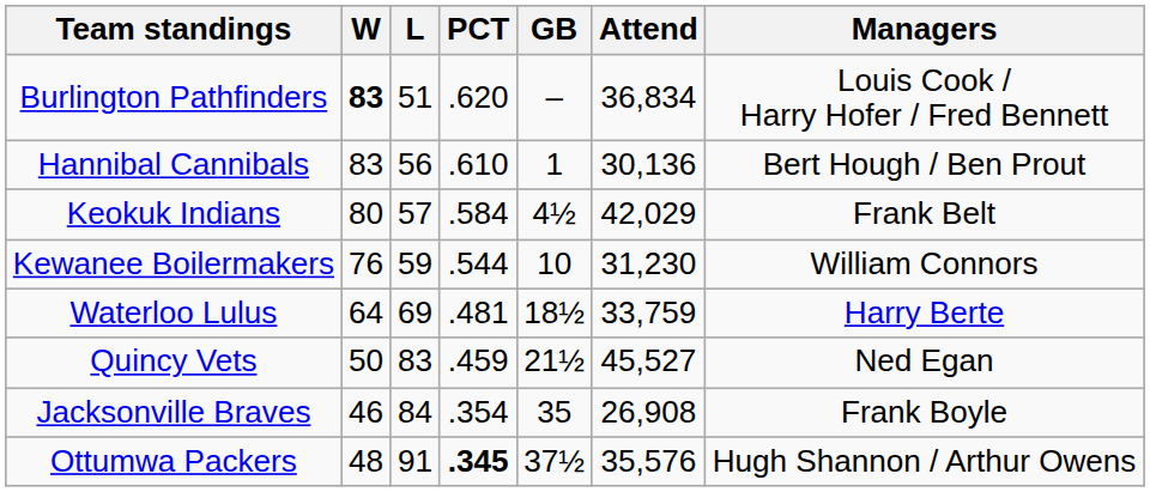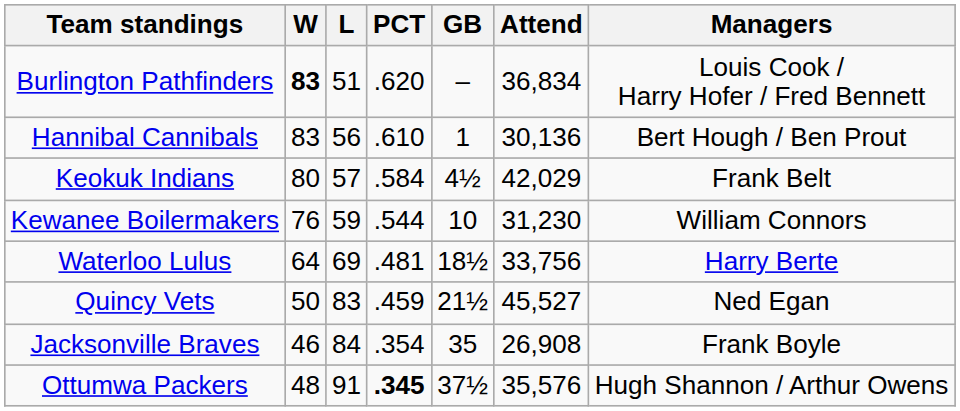Waterloo Lulus | Attend: 33,759 -> 33,756
